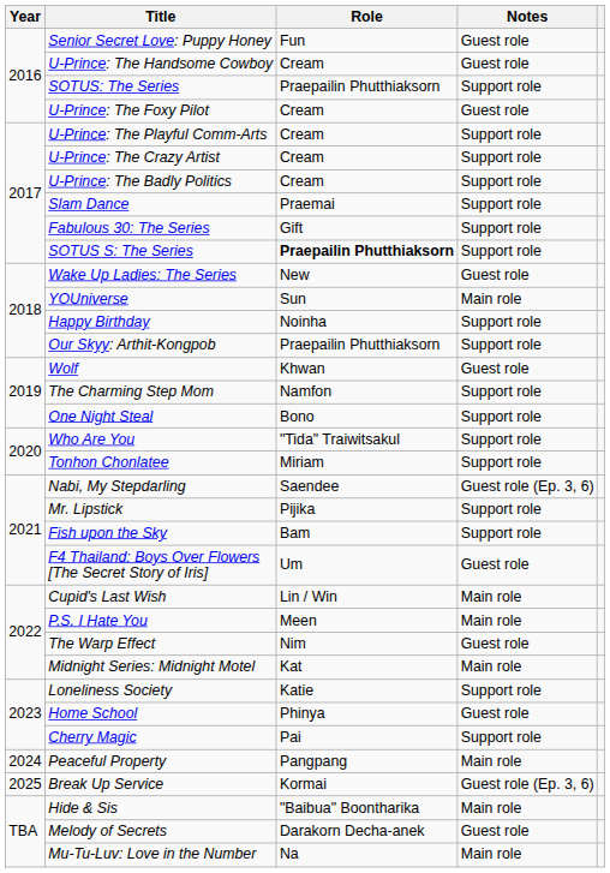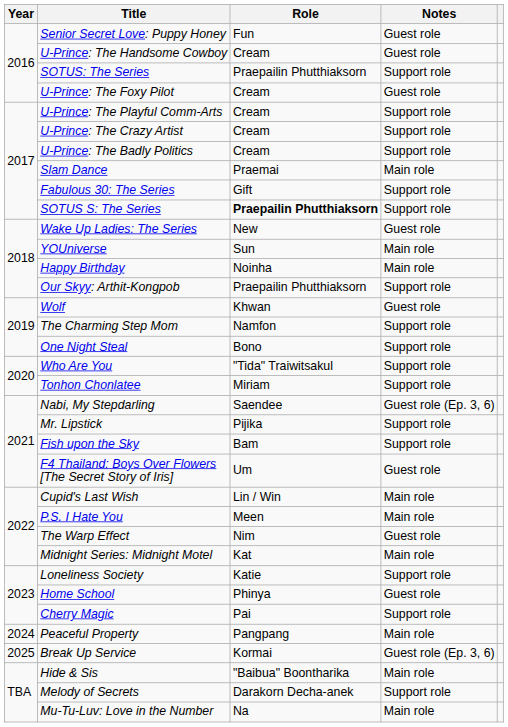Slam Dance | Notes: Support role -> Main role
Happy Birthday | Notes: Support role -> Main role
Melody of Secrets | Notes: Guest role -> Support role
